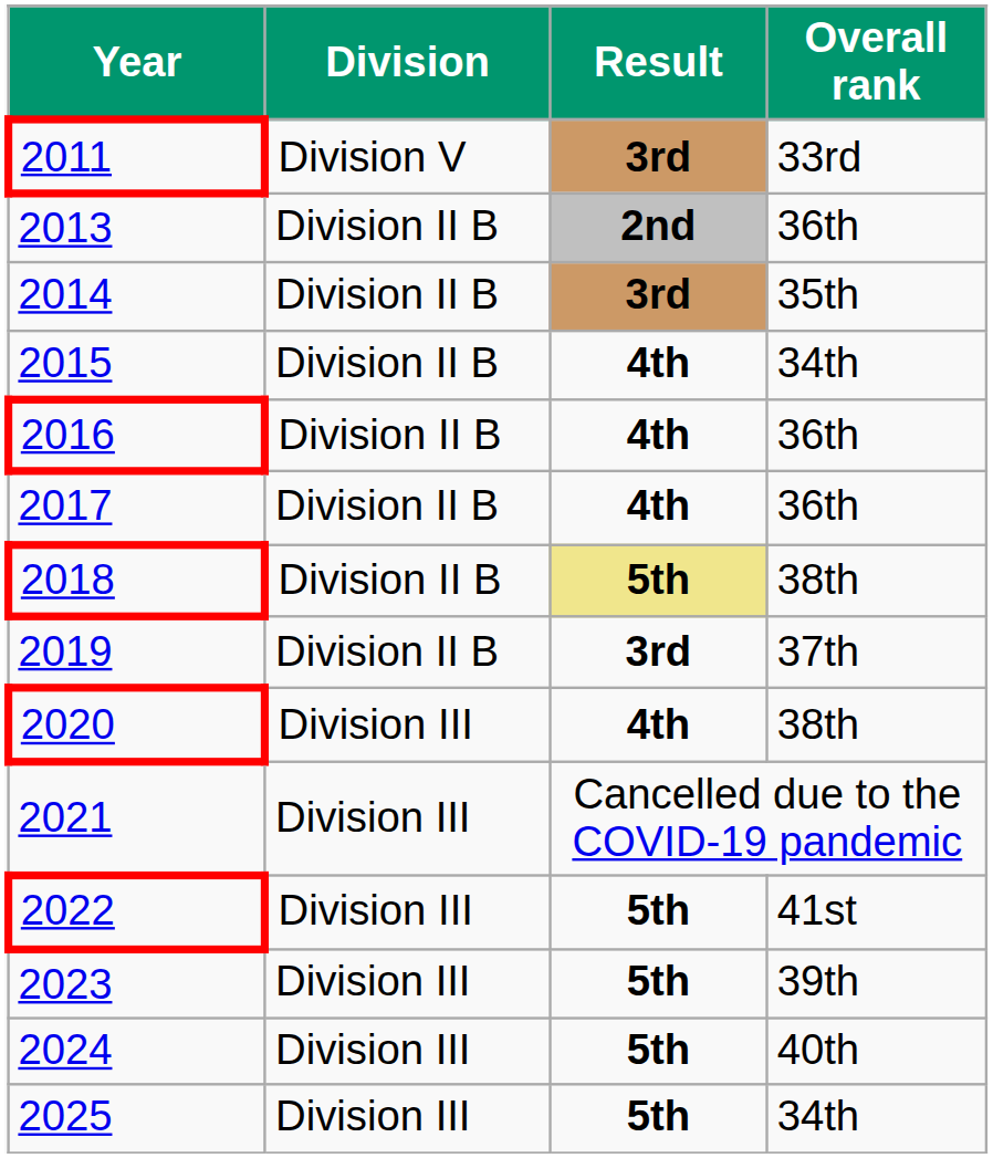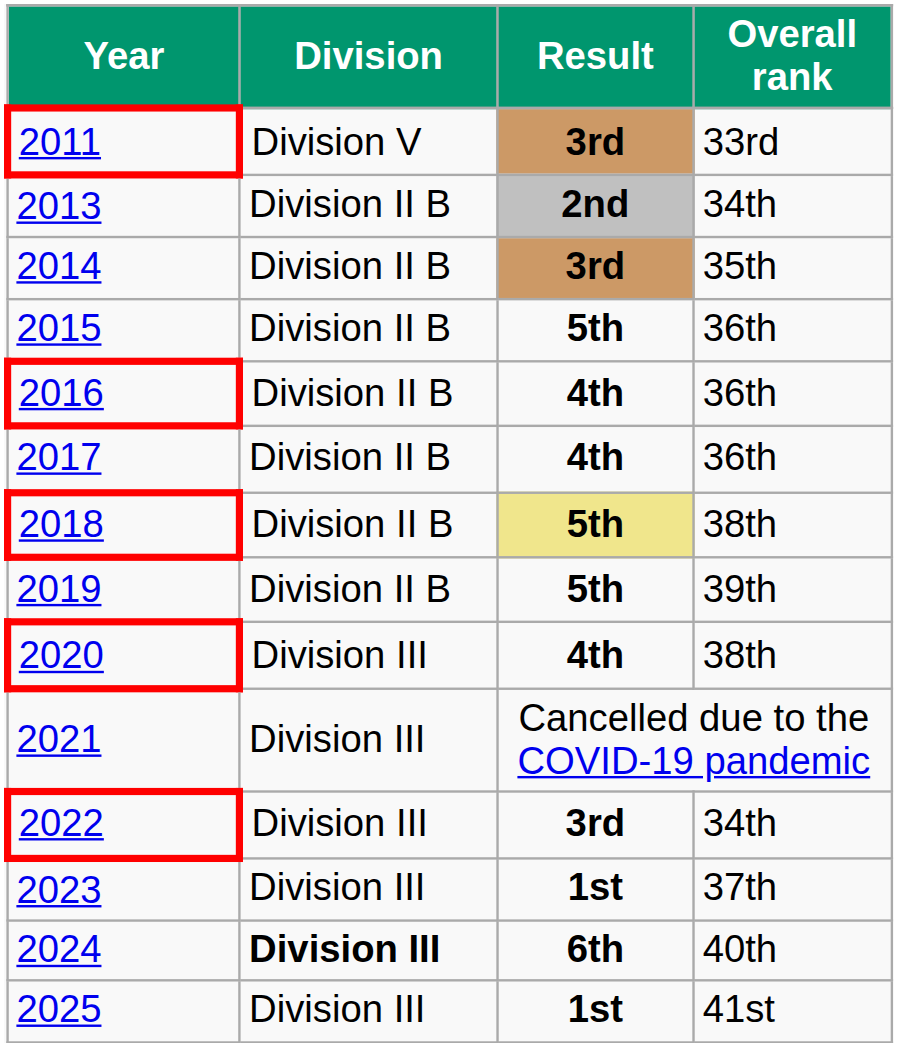2013 | Overall rank: 36th -> 34th
2015 | Result: 4th -> 5th
2015 | Overall rank: 34th -> 36th
2019 | Result: 3rd -> 5th
2019 | Overall rank: 37th -> 39th
2022 | Result: 5th -> 3rd
2022 | Overall rank: 41st -> 34th
2023 | Result: 5th -> 1st
2023 | Overall rank: 39th -> 37th
2024 | Division: normal -> bold
2024 | Result: 5th -> 6th
2025 | Result: 5th -> 1st
2025 | Overall rank: 34th -> 41st
